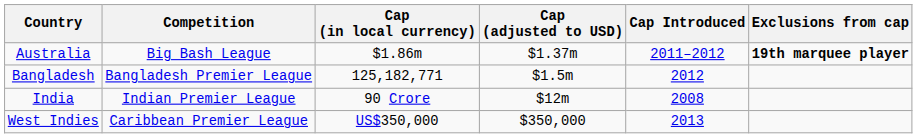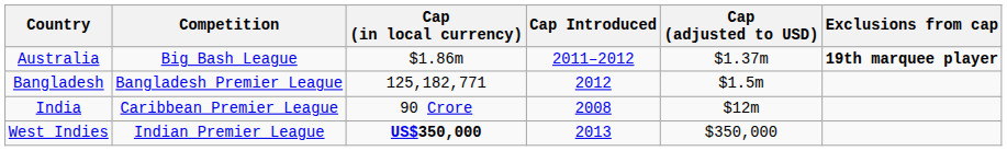columns swapped: Cap (adjusted to USD) <-> Cap Introduced
India | Competition: Indian Premier League -> Caribbean Premier League
West Indies | Competition: Caribbean Premier League -> Indian Premier League
West Indies | Cap (in local currency): normal -> bold
